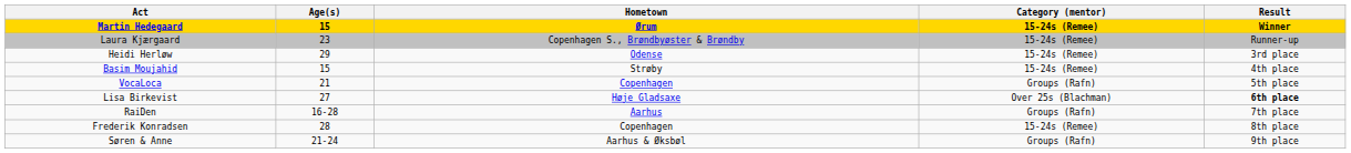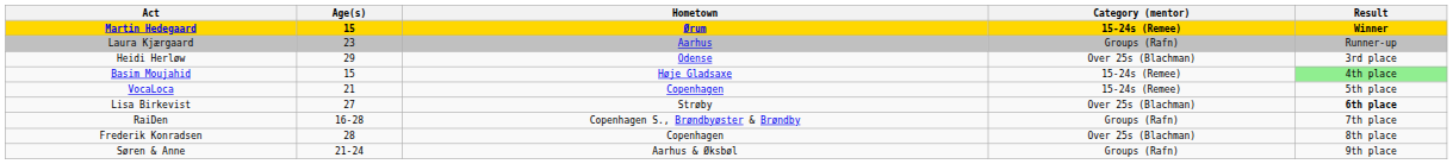Laura Kjærgaard | Hometown: Copenhagen S., Brøndbyøster & Brøndby -> Aarhus
Laura Kjærgaard | Category (mentor): 15-24s (Remee) -> Groups (Rafn)
Heidi Herløw | Category (mentor): 15-24s (Remee) -> Over 25s (Blachman)
Basim Moujahid | Hometown: Strøby -> Høje Gladsaxe
Basim Moujahid | Result: no background -> lightgreen background
VocaLoca | Category (mentor): Groups (Rafn) -> 15-24s (Remee)
Lisa Birkevist | Hometown: Høje Gladsaxe -> Strøby
RaiDen | Hometown: Aarhus -> Copenhagen S., Brøndbyøster & Brøndby
Frederik Konradsen | Category (mentor): 15-24s (Remee) -> Over 25s (Blachman)
